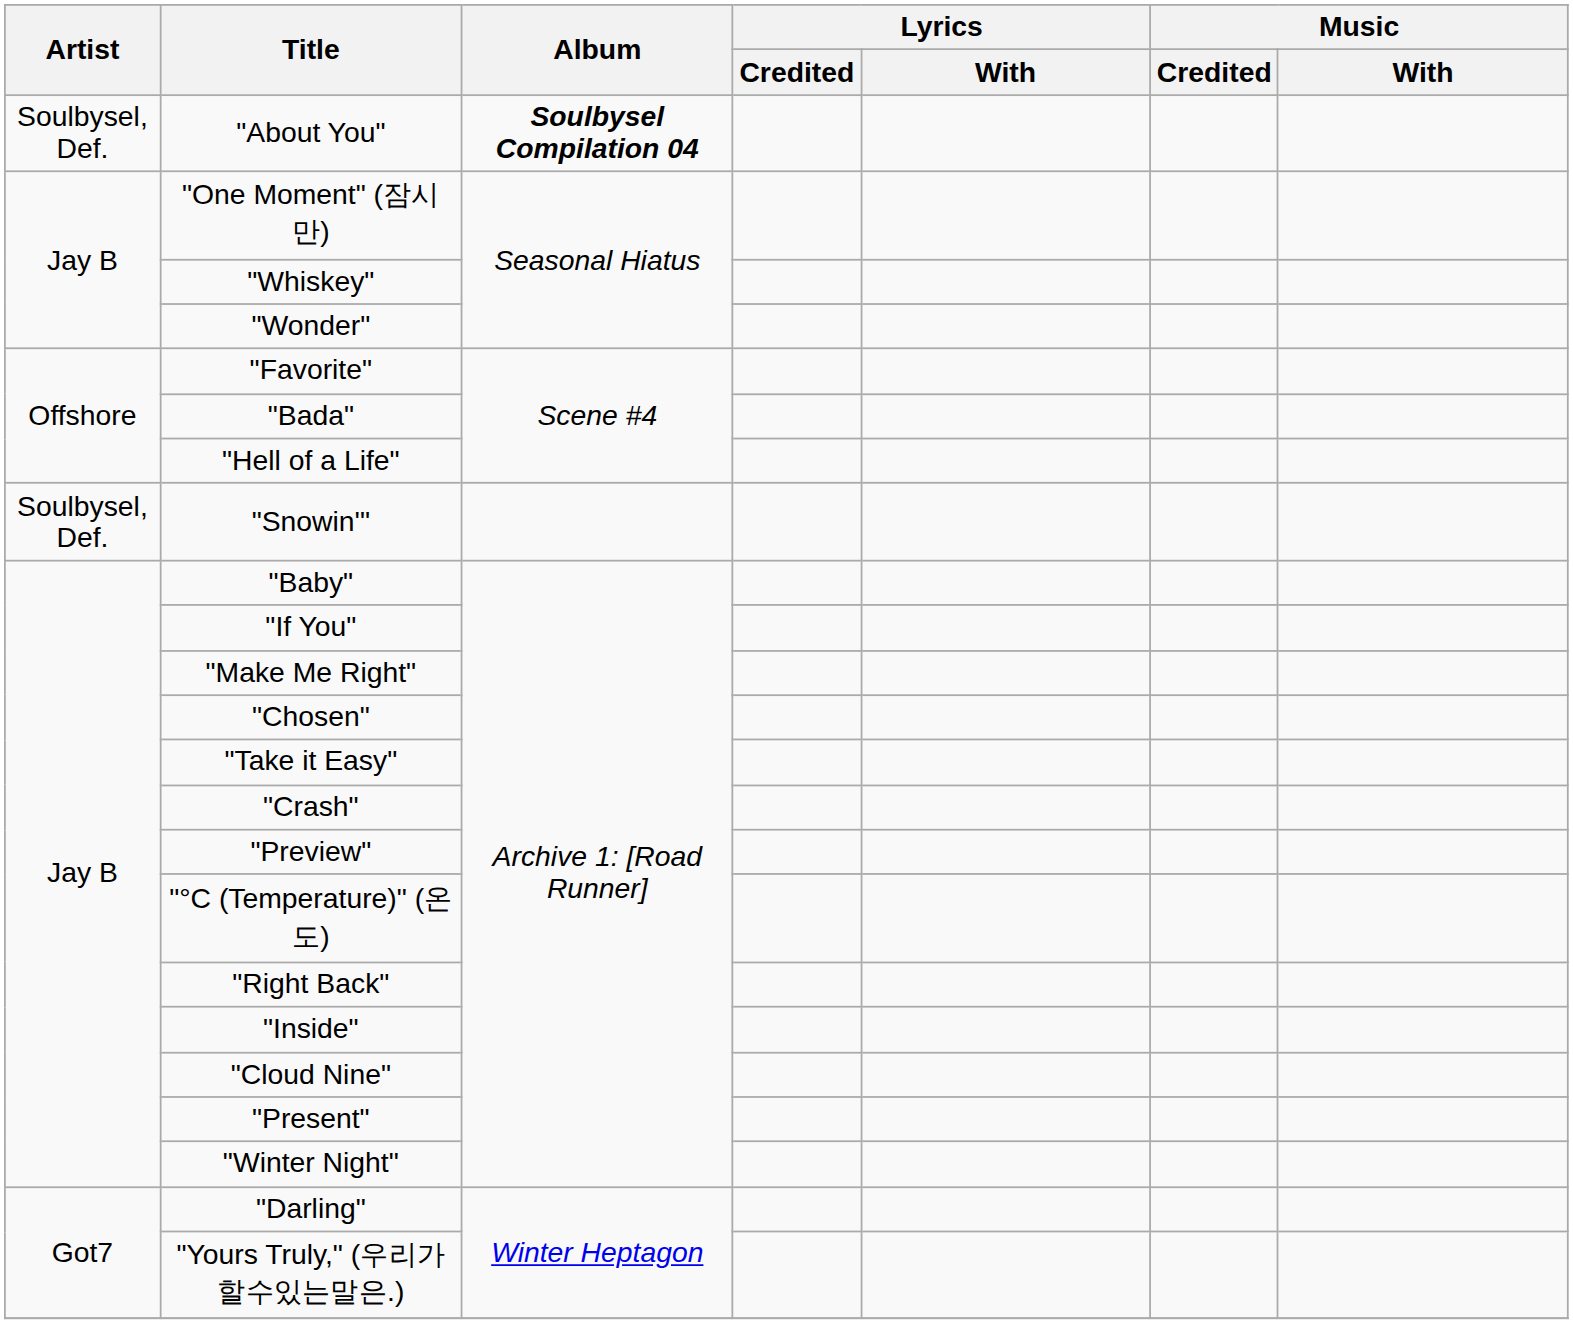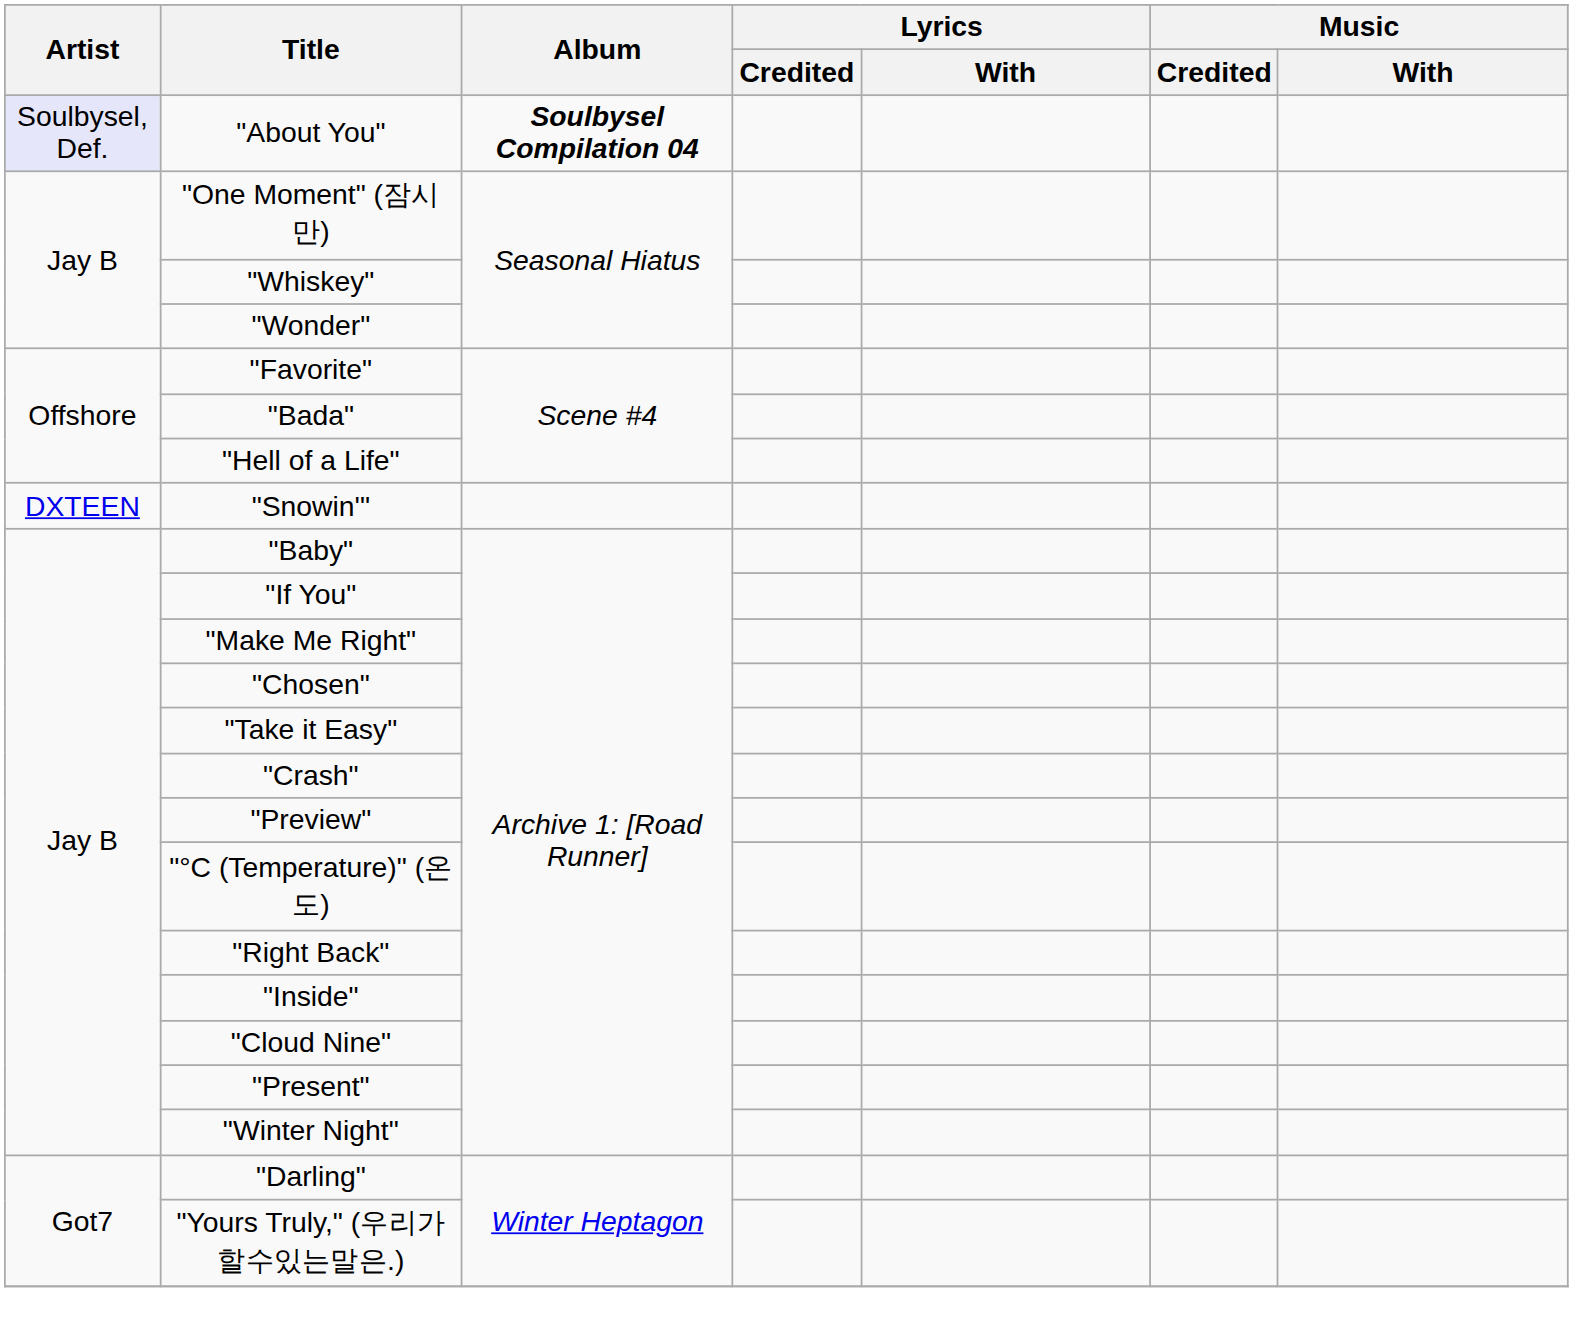"About You" | Artist: no background -> lavender background
"Snowin'" | Artist: Soulbysel, Def. -> DXTEEN
